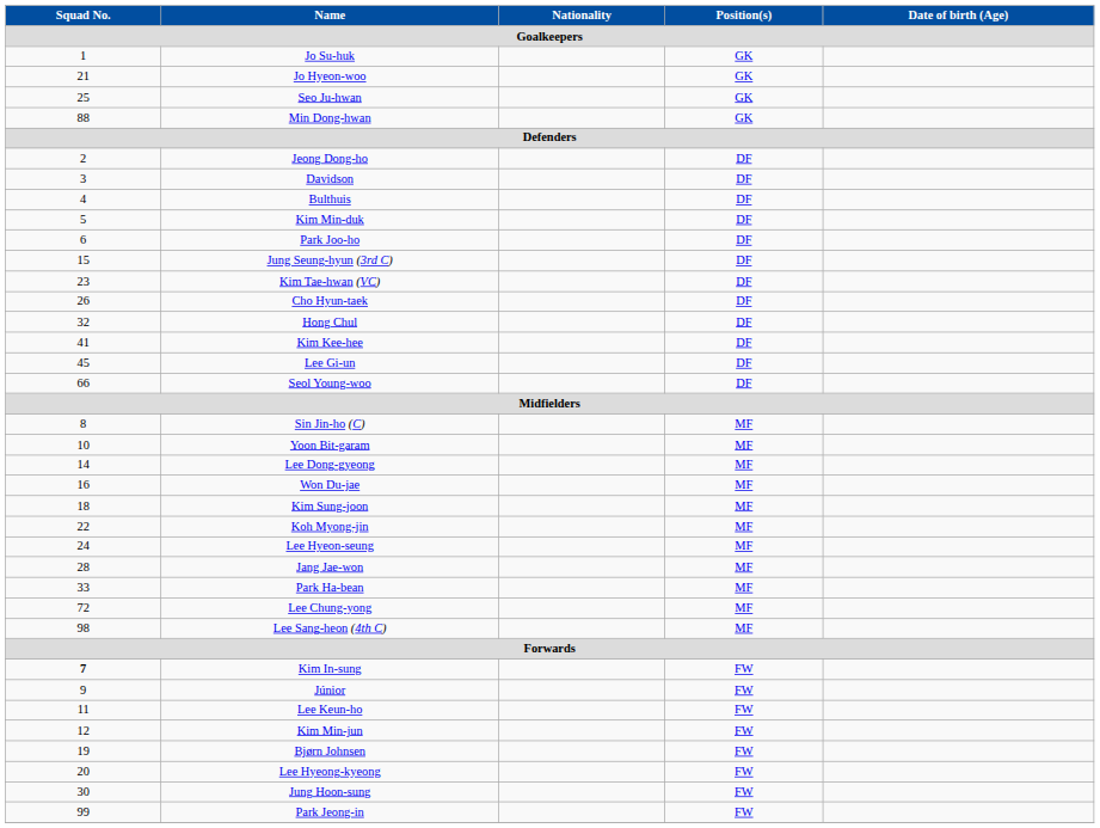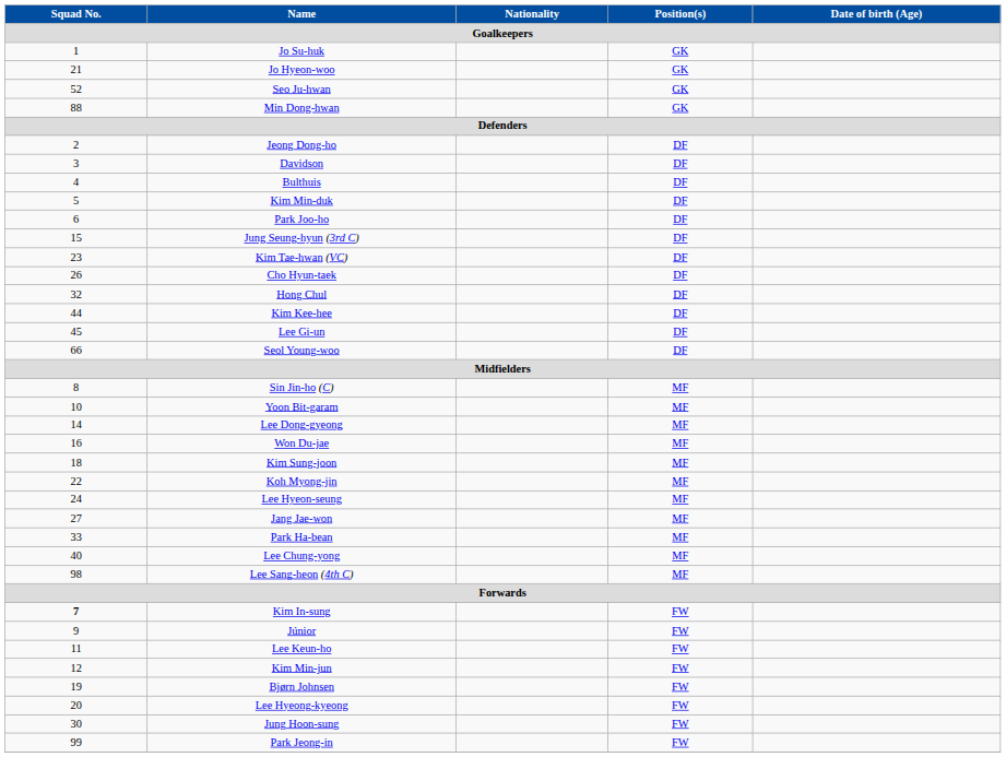Seo Ju-hwan | Squad No. / Goalkeepers: 25 -> 52
Kim Kee-hee | Squad No. / Goalkeepers: 41 -> 44
Jang Jae-won | Squad No. / Goalkeepers: 28 -> 27
Lee Chung-yong | Squad No. / Goalkeepers: 72 -> 40
